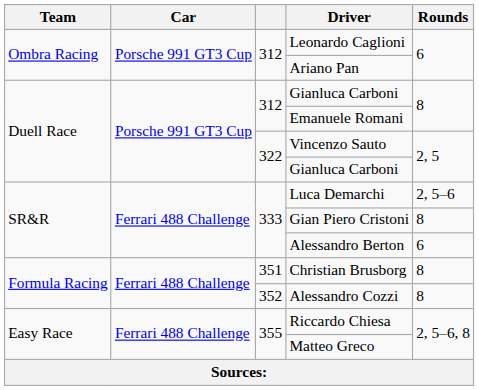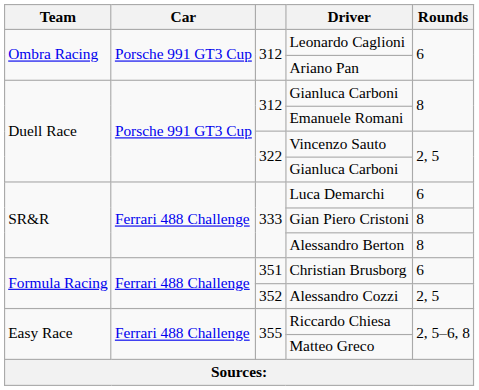Luca Demarchi | Rounds: 2, 5–6 -> 6
Alessandro Berton | Rounds: 6 -> 8
Christian Brusborg | Rounds: 8 -> 6
Alessandro Cozzi | Rounds: 8 -> 2, 5
